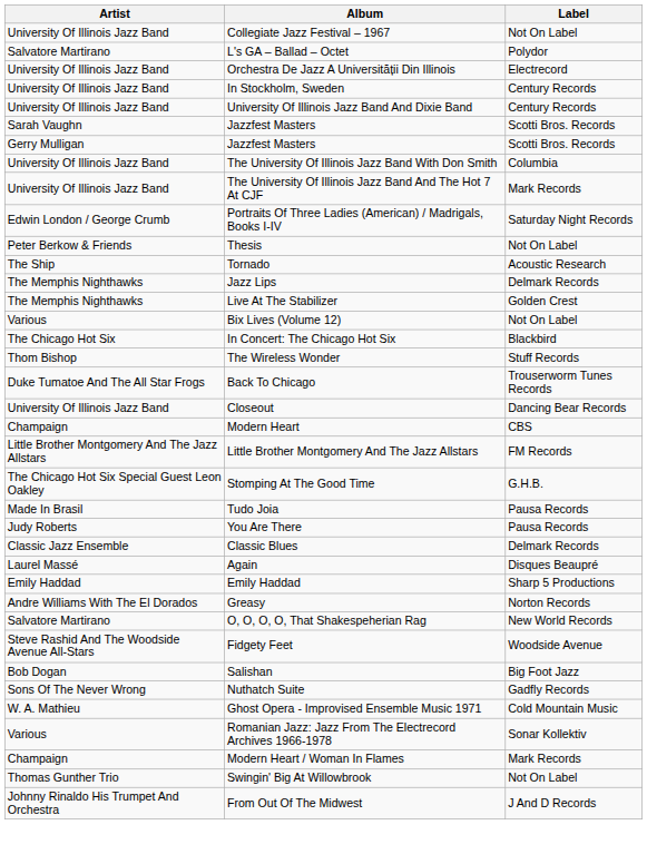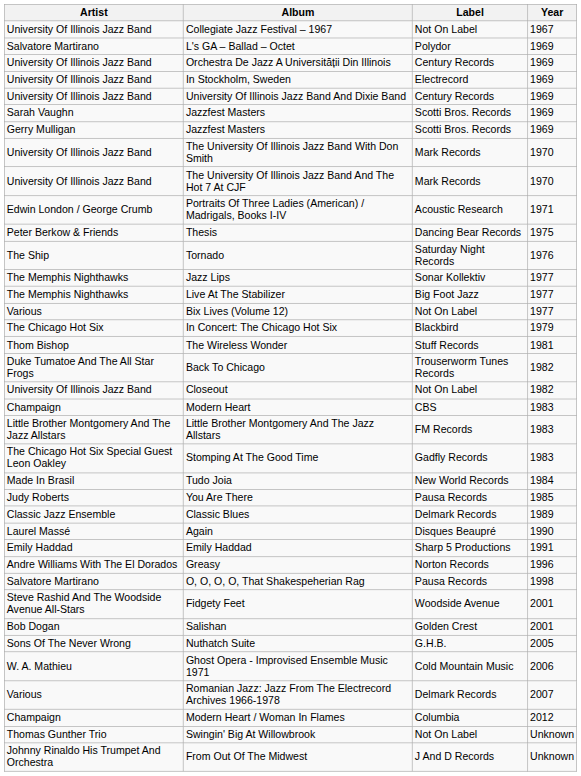+ column: Year | 1967 | 1969 | 1969 | 1969 | 1969 | 1969 | 1969 | 1970 | 1970 | 1971 | 1975 | 1976 | 1977 | 1977 | 1977 | 1979 | 1981 | 1982 | 1982 | 1983 | 1983 | 1983 | 1984 | 1985 | 1989 | 1990 | 1991 | 1996 | 1998 | 2001 | 2001 | 2005 | 2006 | 2007 | 2012 | Unknown | Unknown
Orchestra De Jazz A Universității Din Illinois | Label: Electrecord -> Century Records
In Stockholm, Sweden | Label: Century Records -> Electrecord
The University Of Illinois Jazz Band With Don Smith | Label: Columbia -> Mark Records
Portraits Of Three Ladies (American) / Madrigals, Books I-IV | Label: Saturday Night Records -> Acoustic Research
Thesis | Label: Not On Label -> Dancing Bear Records
Tornado | Label: Acoustic Research -> Saturday Night Records
Jazz Lips | Label: Delmark Records -> Sonar Kollektiv
Live At The Stabilizer | Label: Golden Crest -> Big Foot Jazz
Closeout | Label: Dancing Bear Records -> Not On Label
Stomping At The Good Time | Label: G.H.B. -> Gadfly Records
Tudo Joia | Label: Pausa Records -> New World Records
O, O, O, O, That Shakespeherian Rag | Label: New World Records -> Pausa Records
Salishan | Label: Big Foot Jazz -> Golden Crest
Nuthatch Suite | Label: Gadfly Records -> G.H.B.
Romanian Jazz: Jazz From The Electrecord Archives 1966-1978 | Label: Sonar Kollektiv -> Delmark Records
Modern Heart / Woman In Flames | Label: Mark Records -> Columbia
